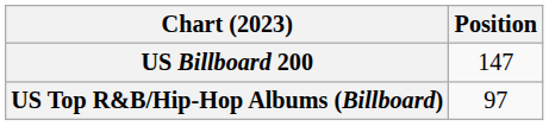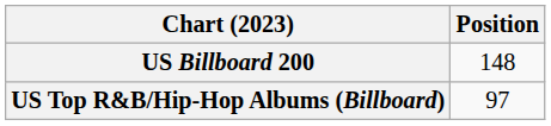US Billboard 200 | Position: 147 -> 148
